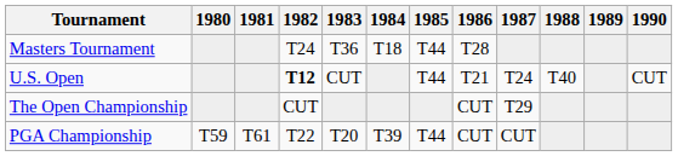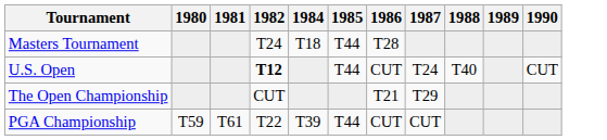- column: 1983 | T36 | CUT | T20
U.S. Open | 1986: T21 -> CUT
The Open Championship | 1986: CUT -> T21
